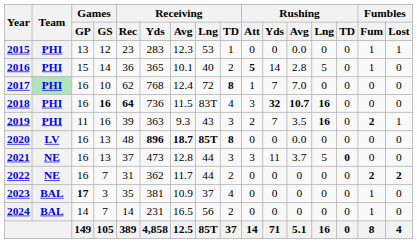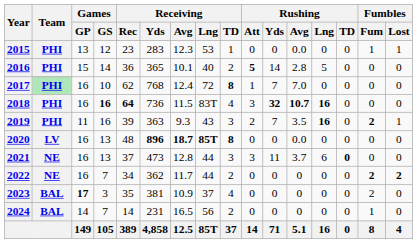2016 | Fumbles / Fum: 1 -> 0
2021 | Rushing / Lng: 5 -> 6
2022 | Receiving / Rec: 31 -> 34
2023 | Fumbles / Fum: 1 -> 2
